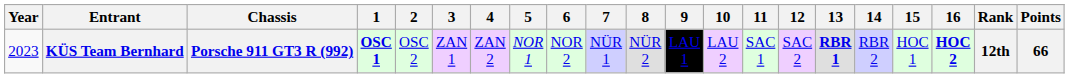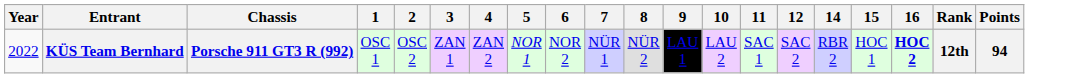- column: 13 | RBR 1
KÜS Team Bernhard | Year: 2023 -> 2022
KÜS Team Bernhard | 1: bold -> normal
KÜS Team Bernhard | Points: 66 -> 94
